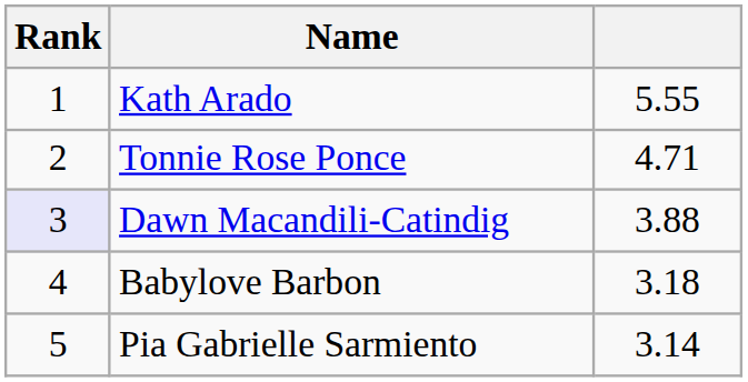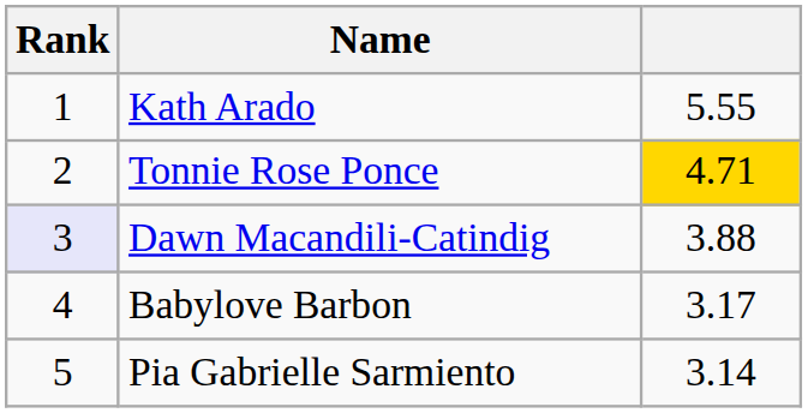Tonnie Rose Ponce | column 3: no background -> gold background
Babylove Barbon | column 3: 3.18 -> 3.17
